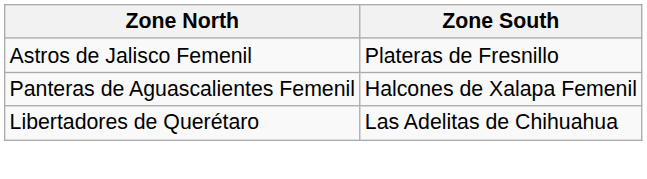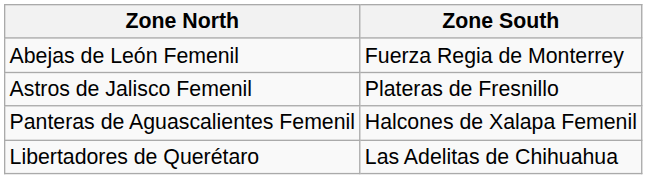+ row: Abejas de León Femenil | Fuerza Regia de Monterrey
